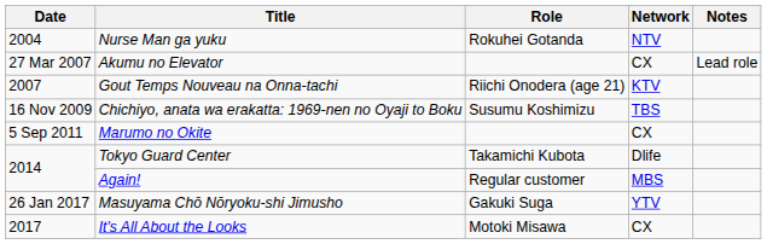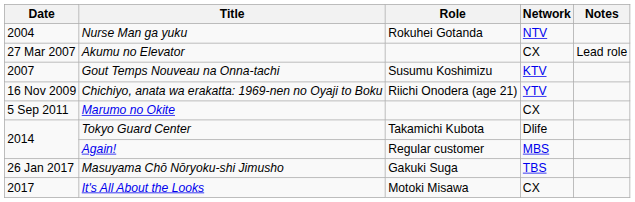Gout Temps Nouveau na Onna-tachi | Role: Riichi Onodera (age 21) -> Susumu Koshimizu
Chichiyo, anata wa erakatta: 1969-nen no Oyaji to Boku | Role: Susumu Koshimizu -> Riichi Onodera (age 21)
Chichiyo, anata wa erakatta: 1969-nen no Oyaji to Boku | Network: TBS -> YTV
Masuyama Chō Nōryoku-shi Jimusho | Network: YTV -> TBS
